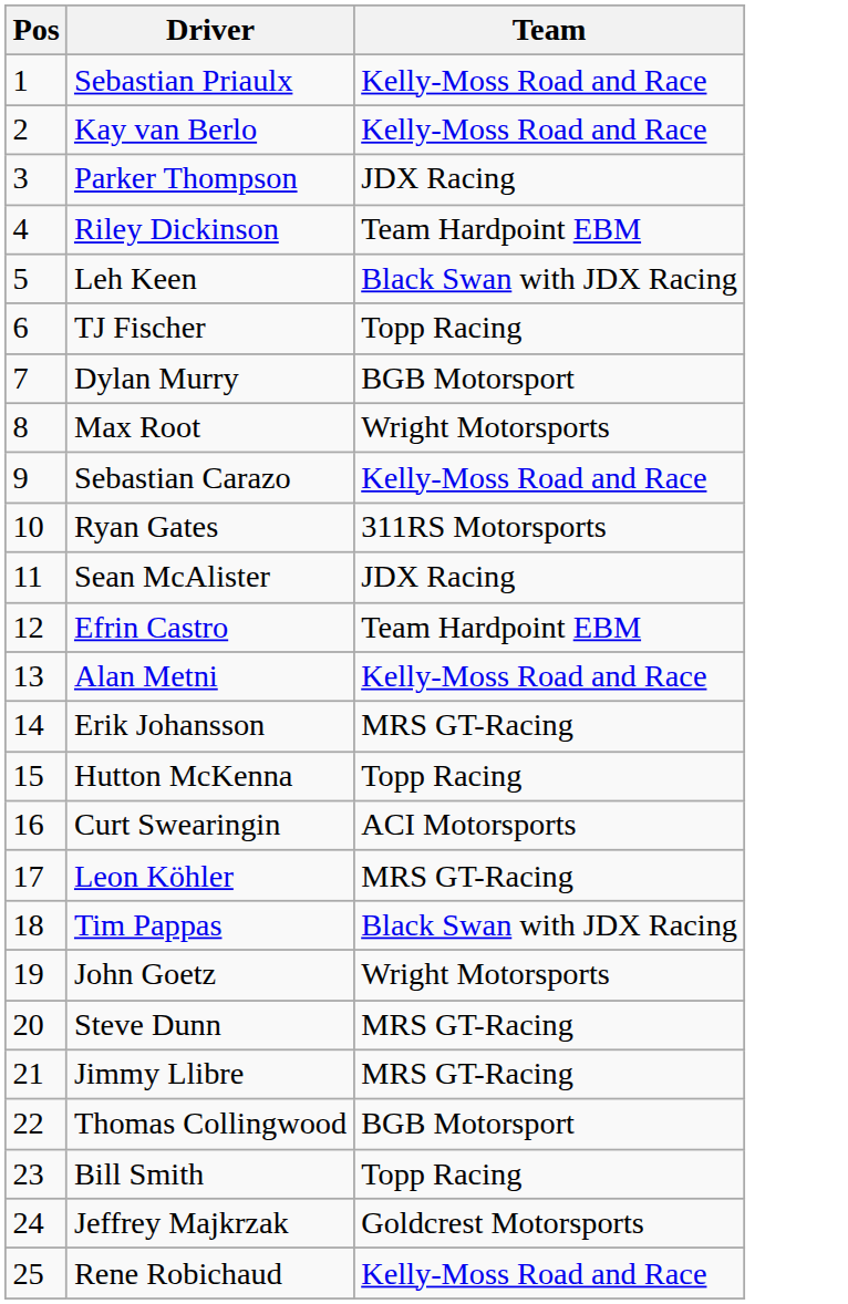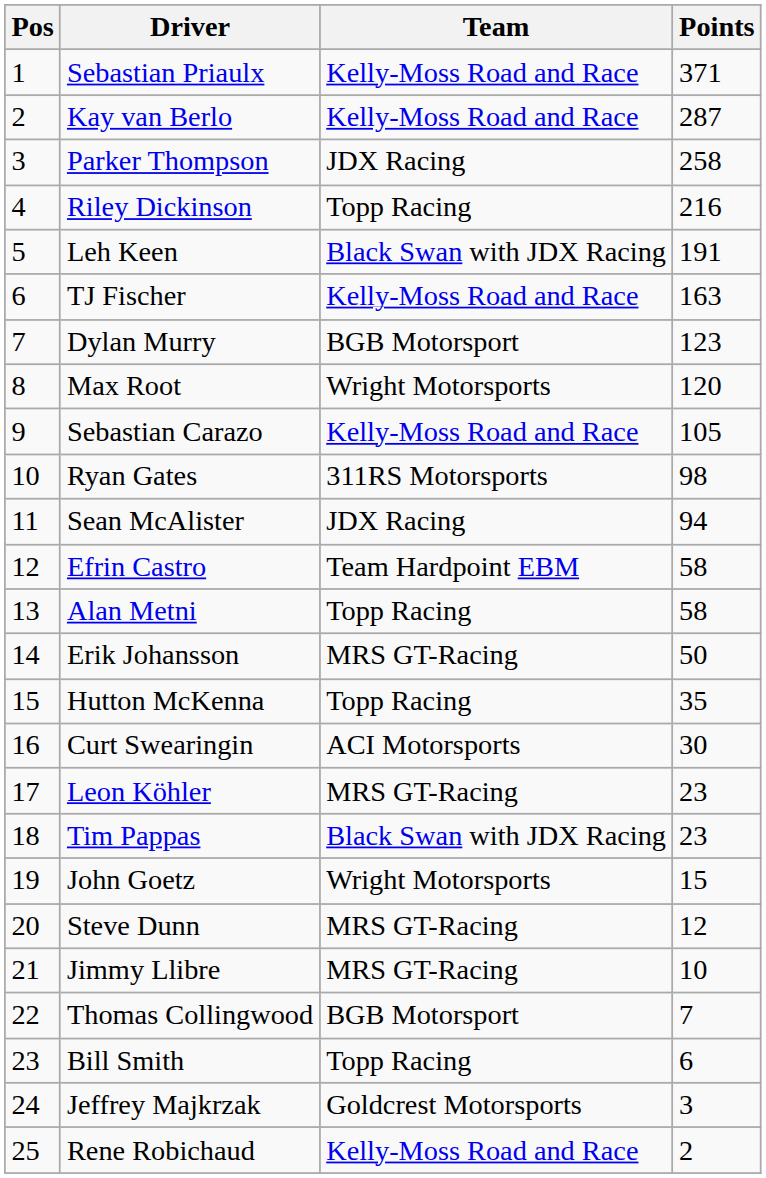+ column: Points | 371 | 287 | 258 | 216 | 191 | 163 | 123 | 120 | 105 | 98 | 94 | 58 | 58 | 50 | 35 | 30 | 23 | 23 | 15 | 12 | 10 | 7 | 6 | 3 | 2
Riley Dickinson | Team: Team Hardpoint EBM -> Topp Racing
TJ Fischer | Team: Topp Racing -> Kelly-Moss Road and Race
Alan Metni | Team: Kelly-Moss Road and Race -> Topp Racing
